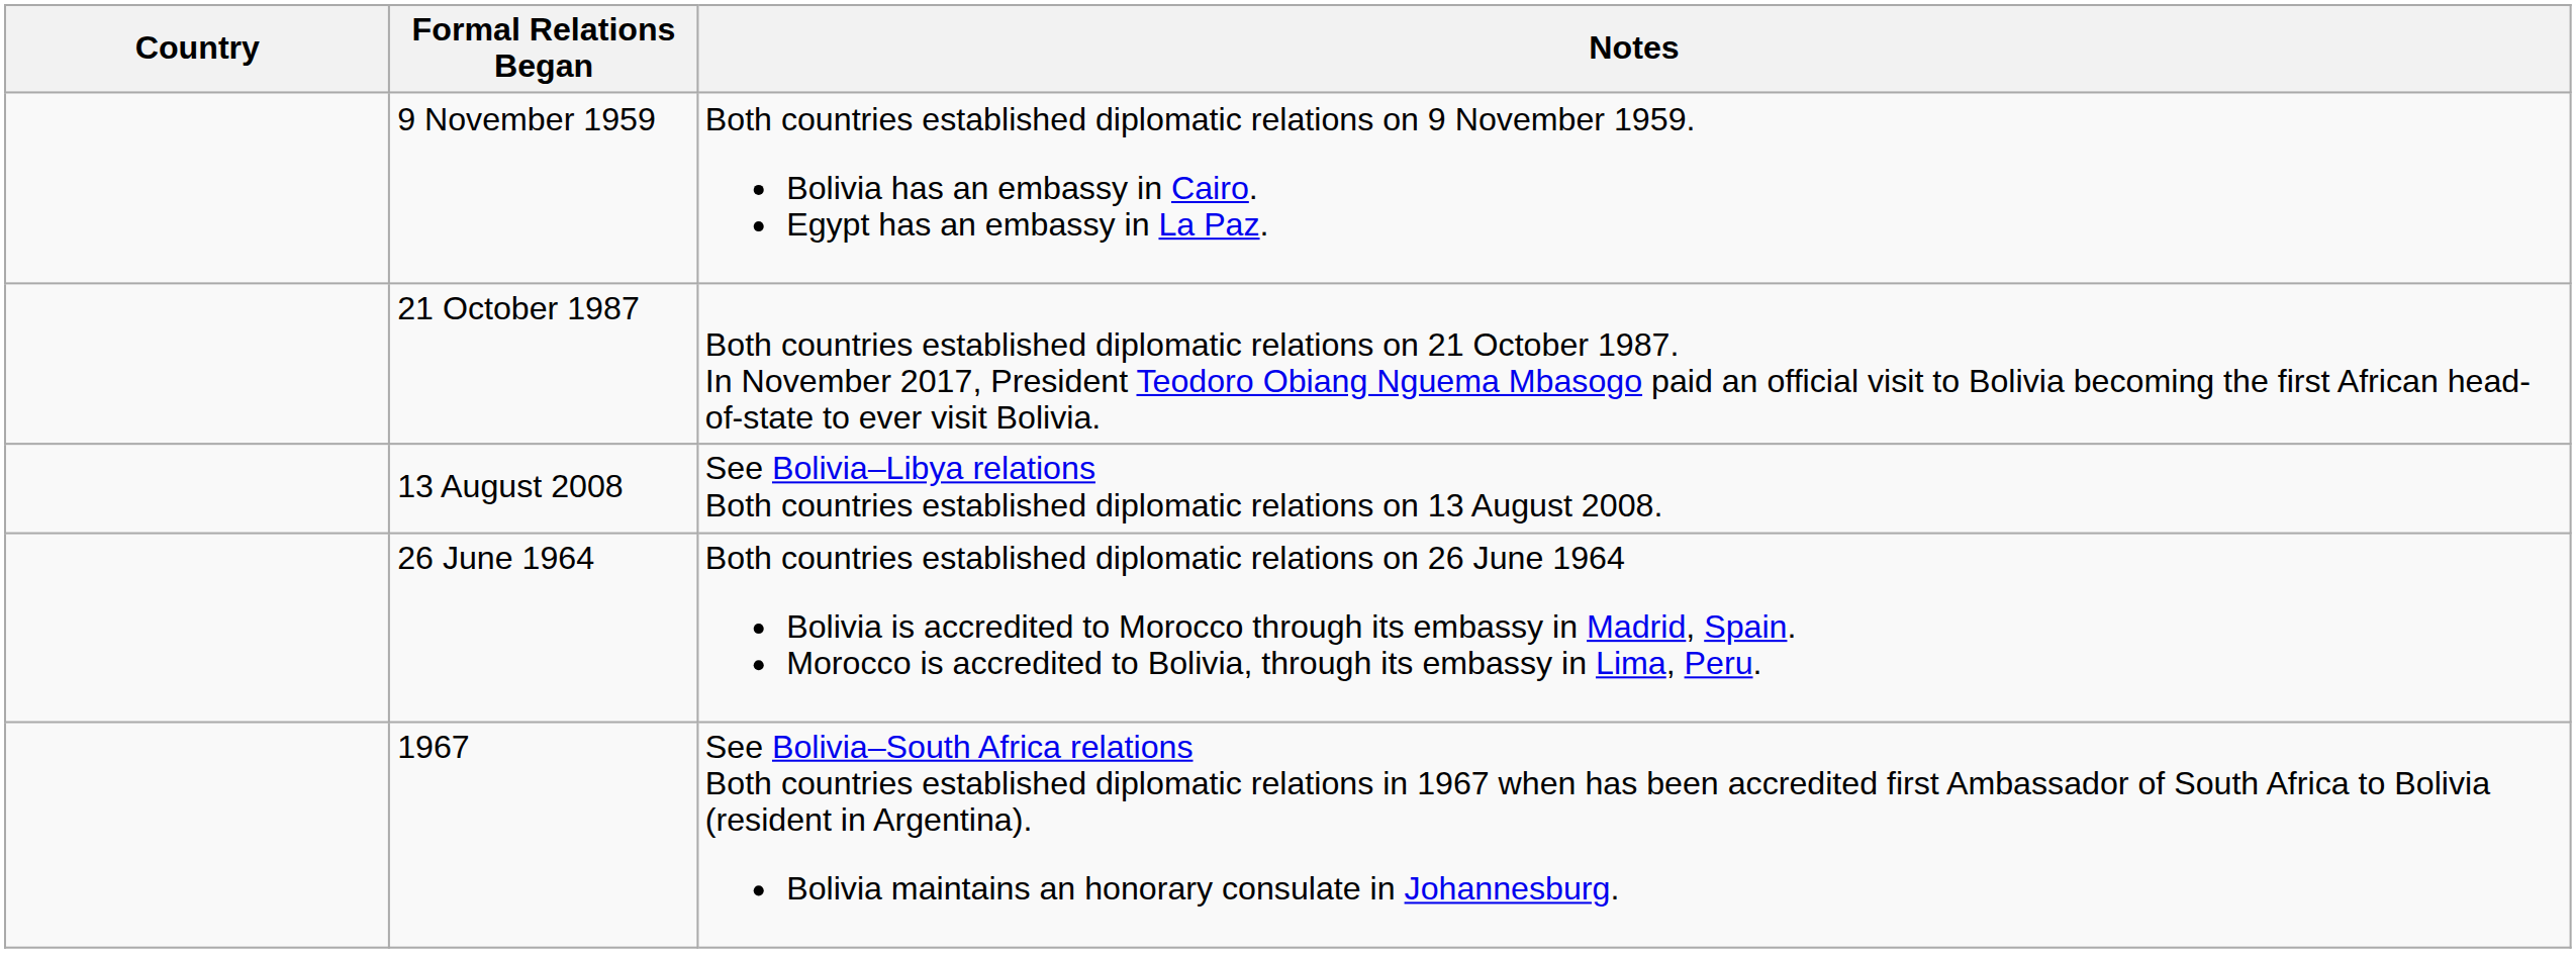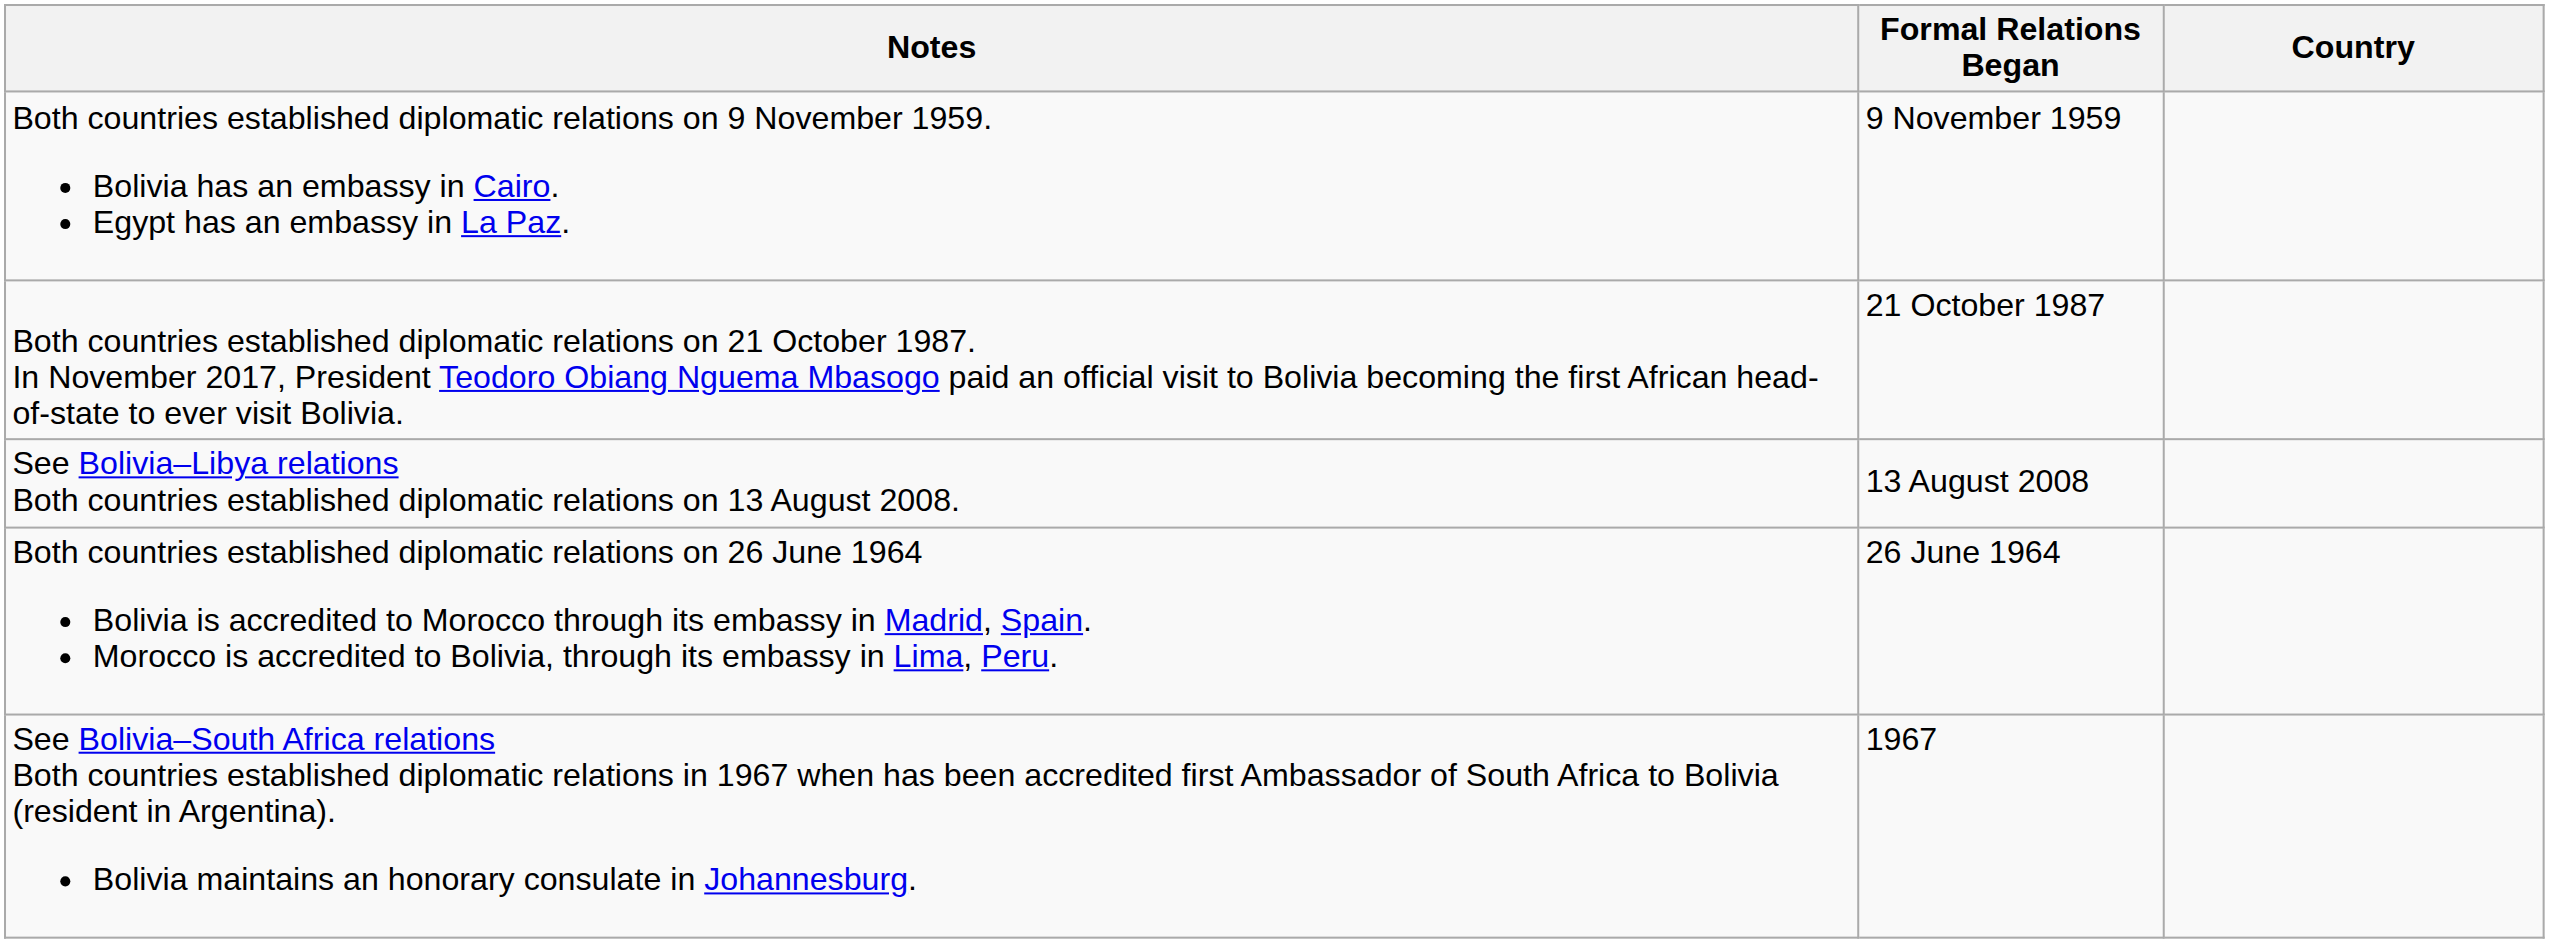columns swapped: Country <-> Notes
